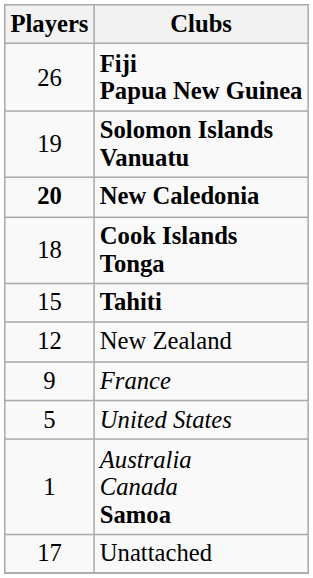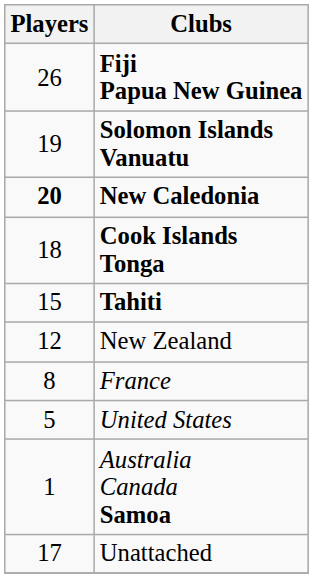France | Players: 9 -> 8
